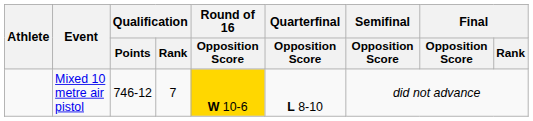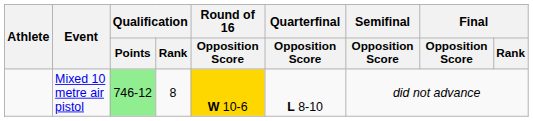Mixed 10 metre air pistol | Qualification / Points: no background -> lightgreen background
Mixed 10 metre air pistol | Qualification / Rank: 7 -> 8
